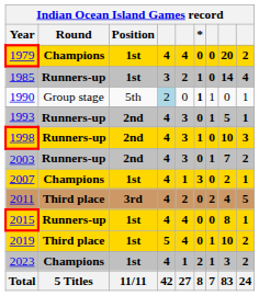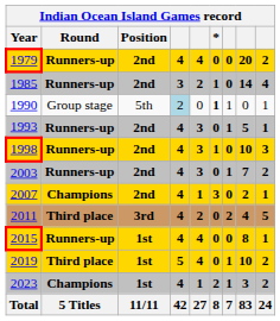1979 | Round: Champions -> Runners-up
1979 | Position: 1st -> 2nd
1985 | Position: 1st -> 2nd
2007 | Position: 1st -> 2nd
